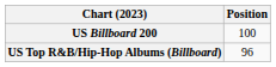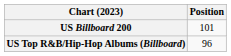US Billboard 200 | Position: 100 -> 101
